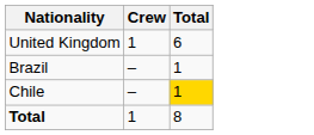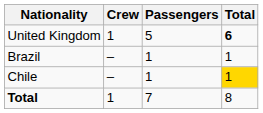+ column: Passengers | 5 | 1 | 1 | 7
United Kingdom | Total: normal -> bold
